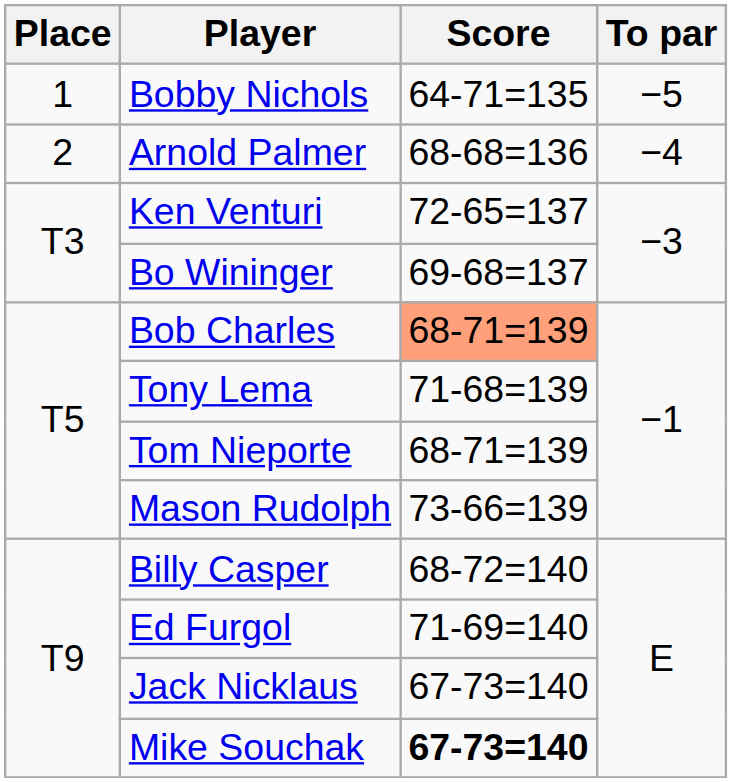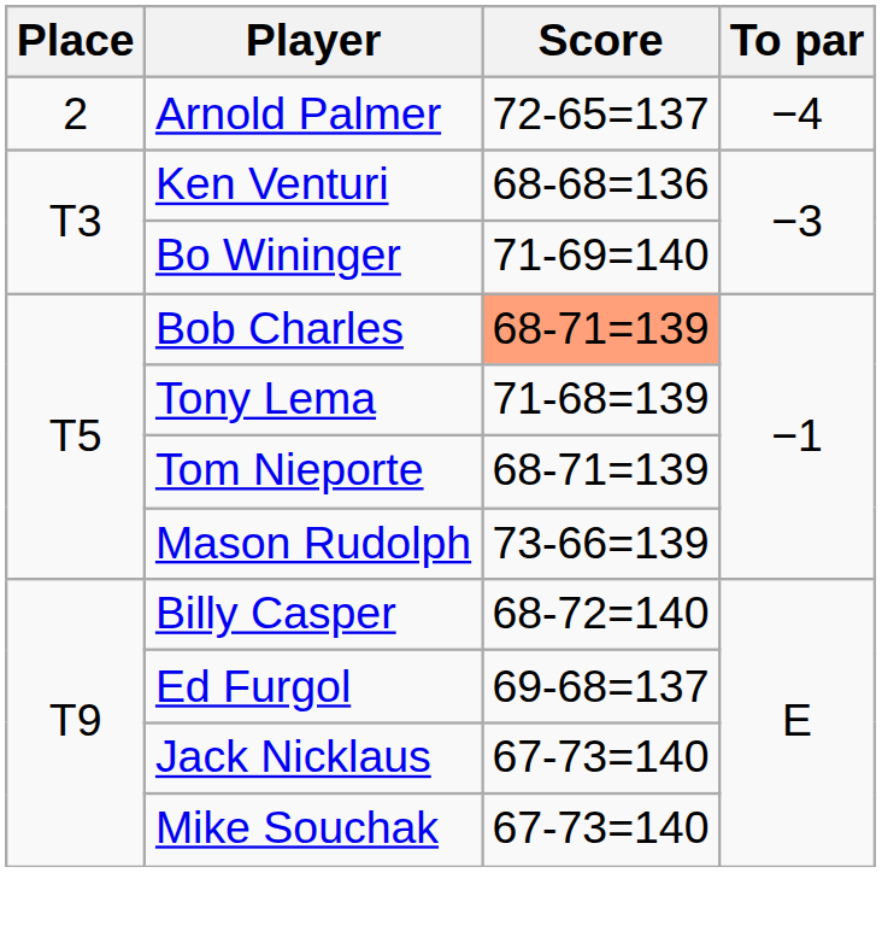- row: 1 | Bobby Nichols | 64-71=135 | −5
Arnold Palmer | Score: 68-68=136 -> 72-65=137
Ken Venturi | Score: 72-65=137 -> 68-68=136
Bo Wininger | Score: 69-68=137 -> 71-69=140
Ed Furgol | Score: 71-69=140 -> 69-68=137
Mike Souchak | Score: bold -> normal
